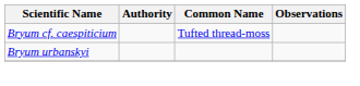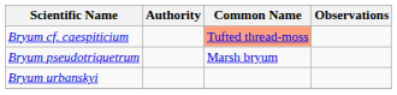Bryum cf. caespiticium | Common Name: no background -> lightsalmon background
+ row: Bryum pseudotriquetrum | Marsh bryum
